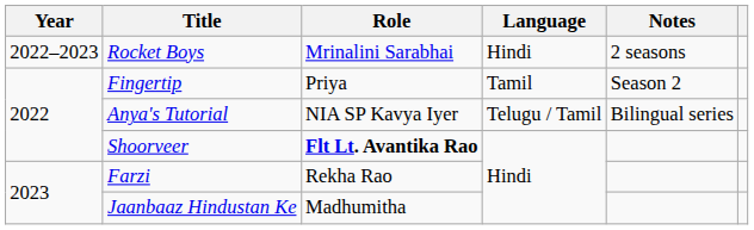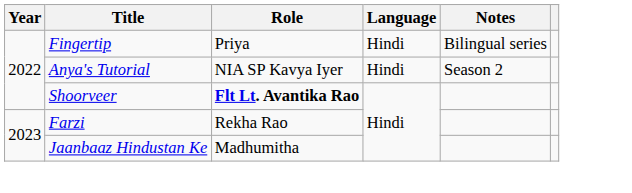- row: 2022–2023 | Rocket Boys | Mrinalini Sarabhai | Hindi | 2 seasons
Fingertip | Language: Tamil -> Hindi
Fingertip | Notes: Season 2 -> Bilingual series
Anya's Tutorial | Language: Telugu / Tamil -> Hindi
Anya's Tutorial | Notes: Bilingual series -> Season 2
